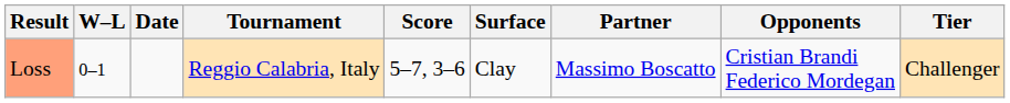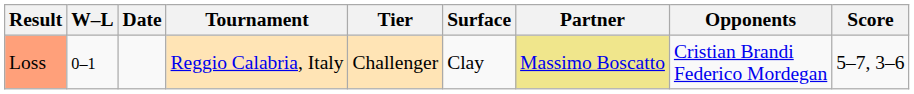columns swapped: Tier <-> Score
Loss | Partner: no background -> khaki background
